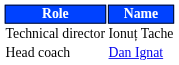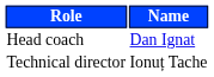rows swapped: Technical director <-> Head coach
